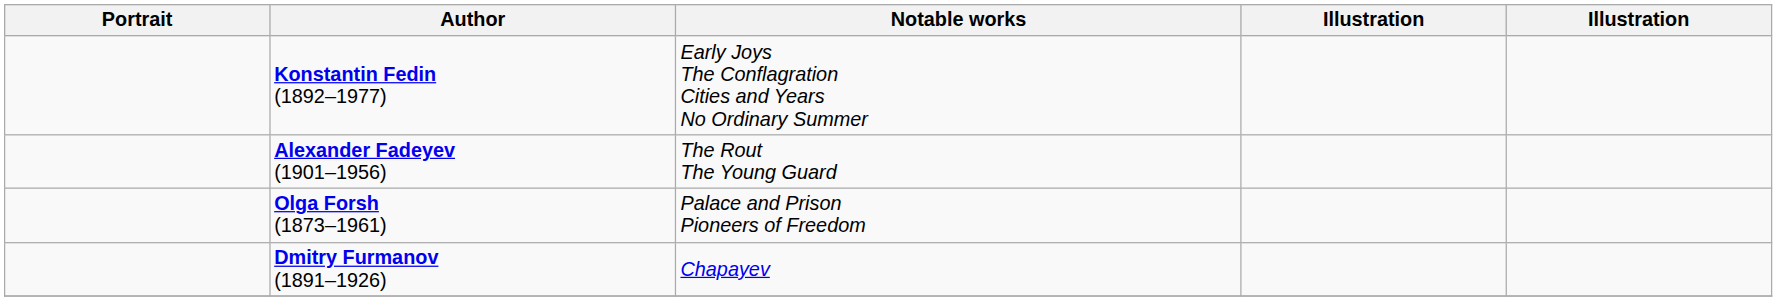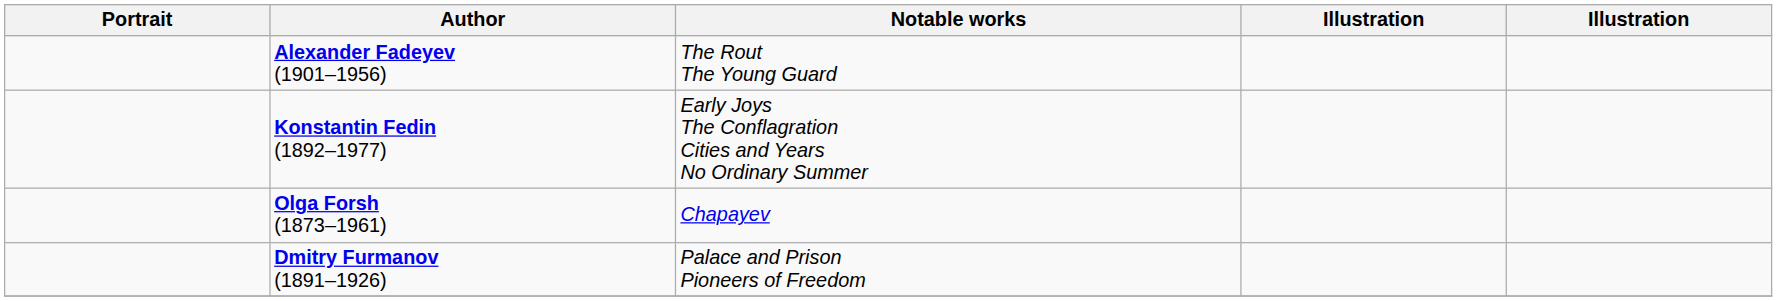rows swapped: Alexander Fadeyev (1901–1956) <-> Konstantin Fedin (1892–1977)
Olga Forsh (1873–1961) | Notable works: Palace and Prison Pioneers of Freedom -> Chapayev
Dmitry Furmanov (1891–1926) | Notable works: Chapayev -> Palace and Prison Pioneers of Freedom
